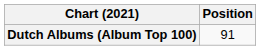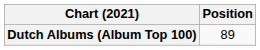Dutch Albums (Album Top 100) | Position: 91 -> 89
